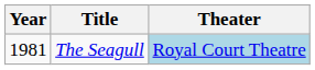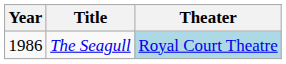The Seagull | Year: 1981 -> 1986
